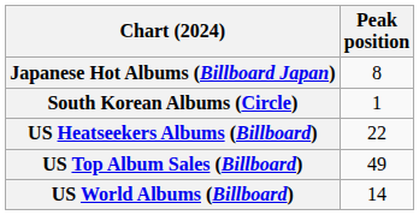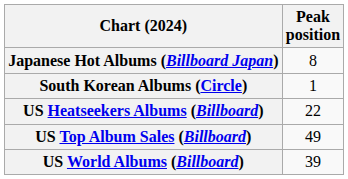US World Albums (Billboard) | Peak position: 14 -> 39
